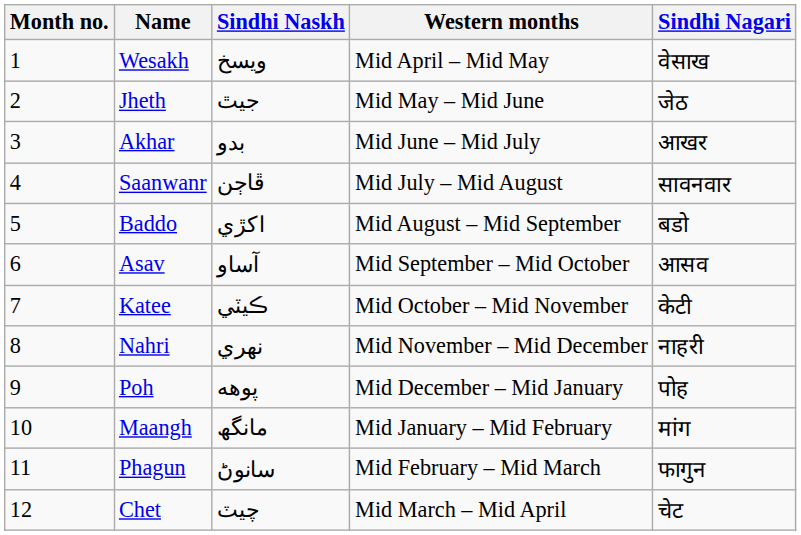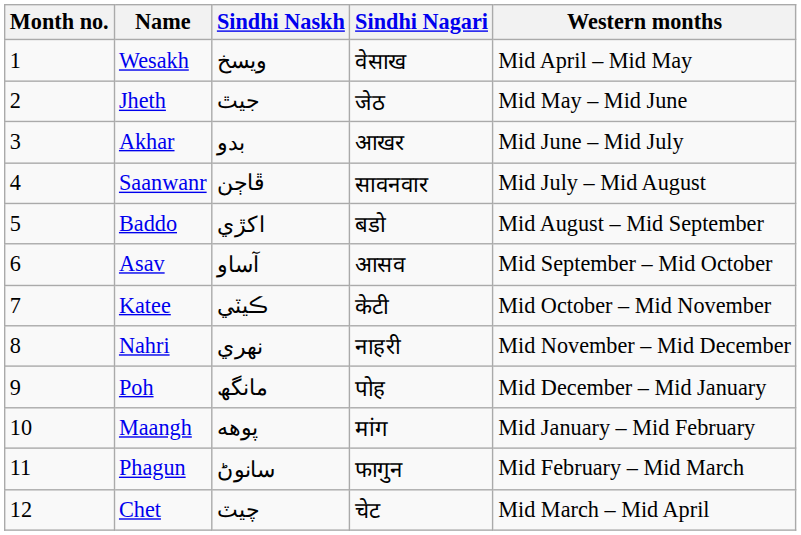columns swapped: Sindhi Nagari <-> Western months
Poh | Sindhi Naskh: پوهه -> مانگھ
Maangh | Sindhi Naskh: مانگھ -> پوهه
